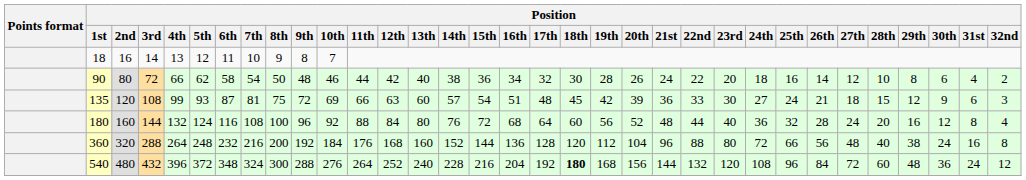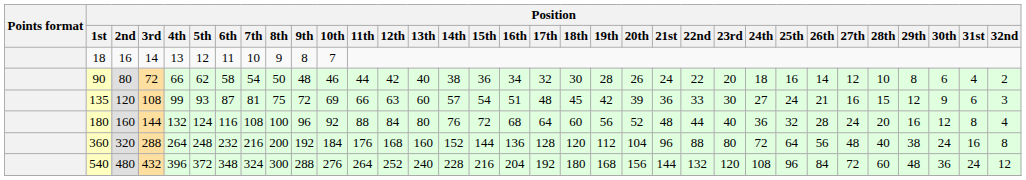135 | Position / 27th: 18 -> 16
360 | Position / 25th: 66 -> 64
540 | Position / 18th: bold -> normal
